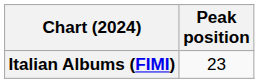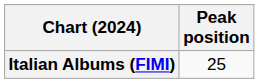Italian Albums (FIMI) | Peak position: 23 -> 25
